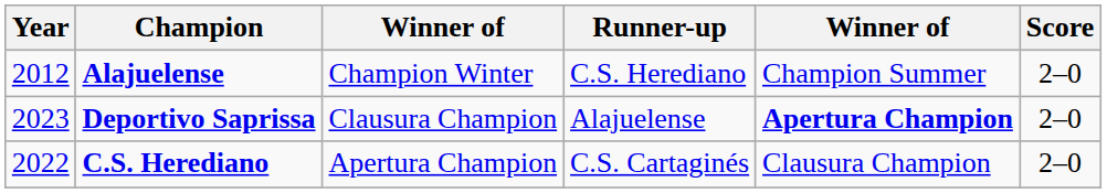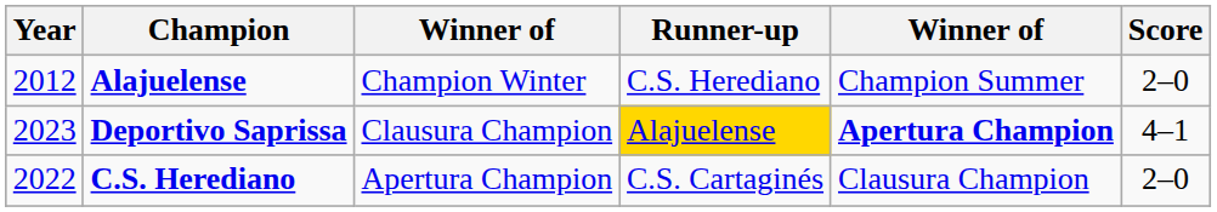Deportivo Saprissa | Runner-up: no background -> gold background
Deportivo Saprissa | Score: 2–0 -> 4–1
